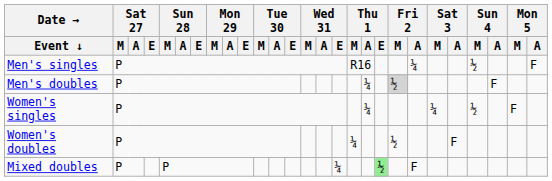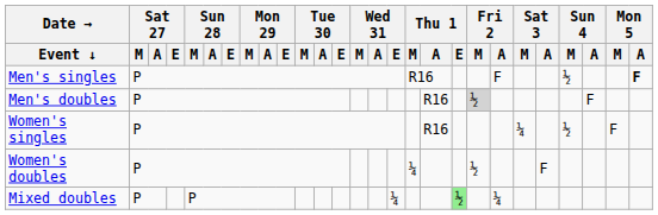Men's singles | Fri 2 / A: ¼ -> F
Men's singles | Mon 5 / A: normal -> bold
Men's doubles | Thu 1 / A: ¼ -> R16
Women's singles | Thu 1 / A: ¼ -> R16
Mixed doubles | Fri 2 / A: F -> ¼
